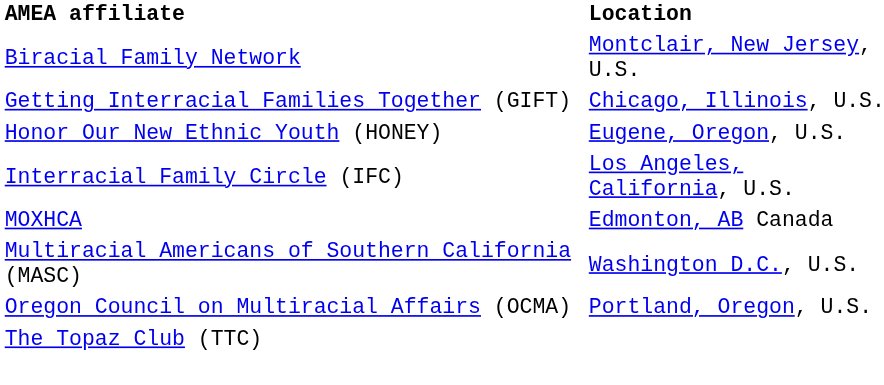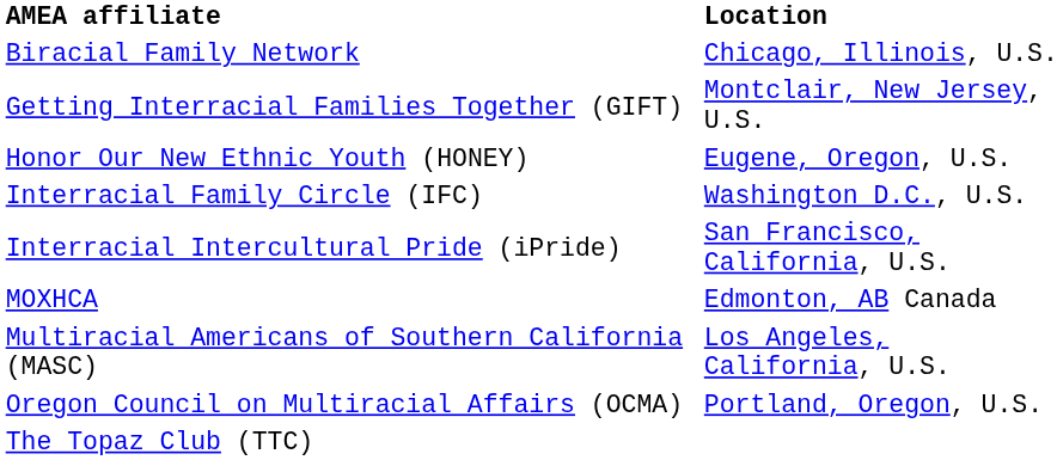Biracial Family Network | Location: Montclair, New Jersey, U.S. -> Chicago, Illinois, U.S.
Getting Interracial Families Together (GIFT) | Location: Chicago, Illinois, U.S. -> Montclair, New Jersey, U.S.
Interracial Family Circle (IFC) | Location: Los Angeles, California, U.S. -> Washington D.C., U.S.
+ row: Interracial Intercultural Pride (iPride) | San Francisco, California, U.S.
Multiracial Americans of Southern California (MASC) | Location: Washington D.C., U.S. -> Los Angeles, California, U.S.
